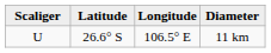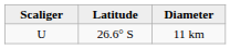- column: Longitude | 106.5° E
